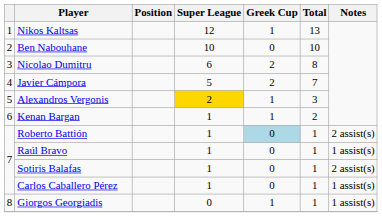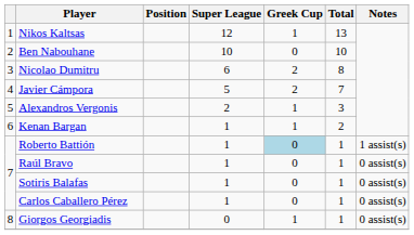Alexandros Vergonis | Super League: gold background -> no background
Roberto Battión | Notes: 2 assist(s) -> 1 assist(s)
Raúl Bravo | Notes: 1 assist(s) -> 0 assist(s)
Sotiris Balafas | Notes: 2 assist(s) -> 0 assist(s)
Carlos Caballero Pérez | Notes: 1 assist(s) -> 0 assist(s)
Giorgos Georgiadis | Notes: 1 assist(s) -> 0 assist(s)
